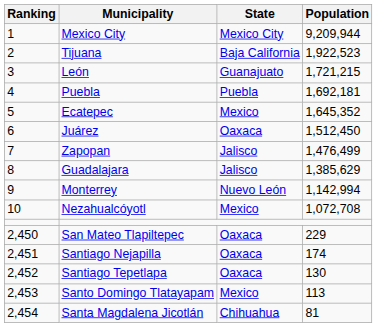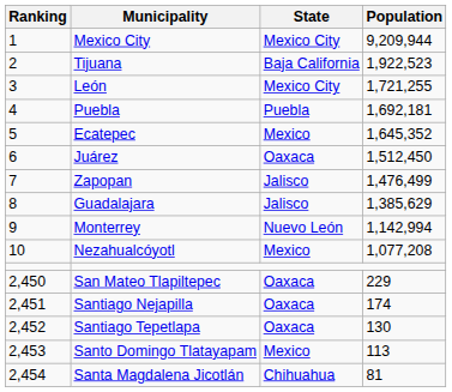León | State: Guanajuato -> Mexico City
León | Population: 1,721,215 -> 1,721,255
Nezahualcóyotl | Population: 1,072,708 -> 1,077,208
